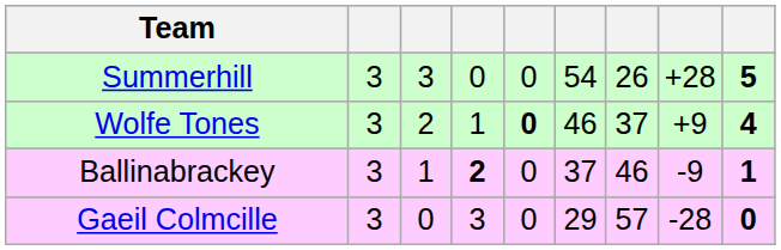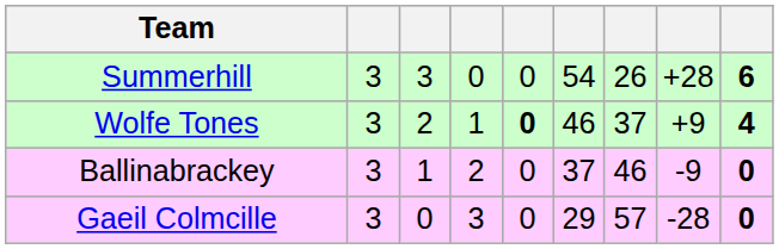Summerhill | column 9: 5 -> 6
Ballinabrackey | column 4: bold -> normal
Ballinabrackey | column 9: 1 -> 0
